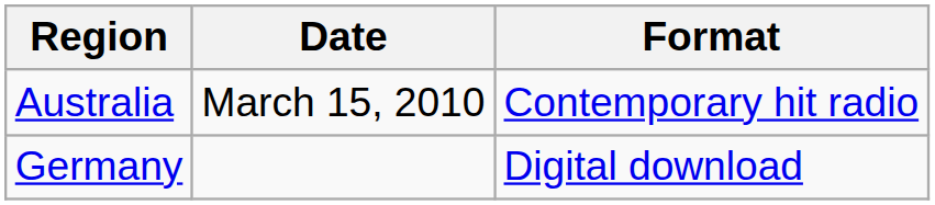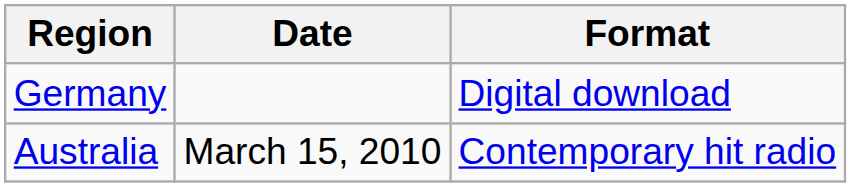rows swapped: Germany <-> Australia
